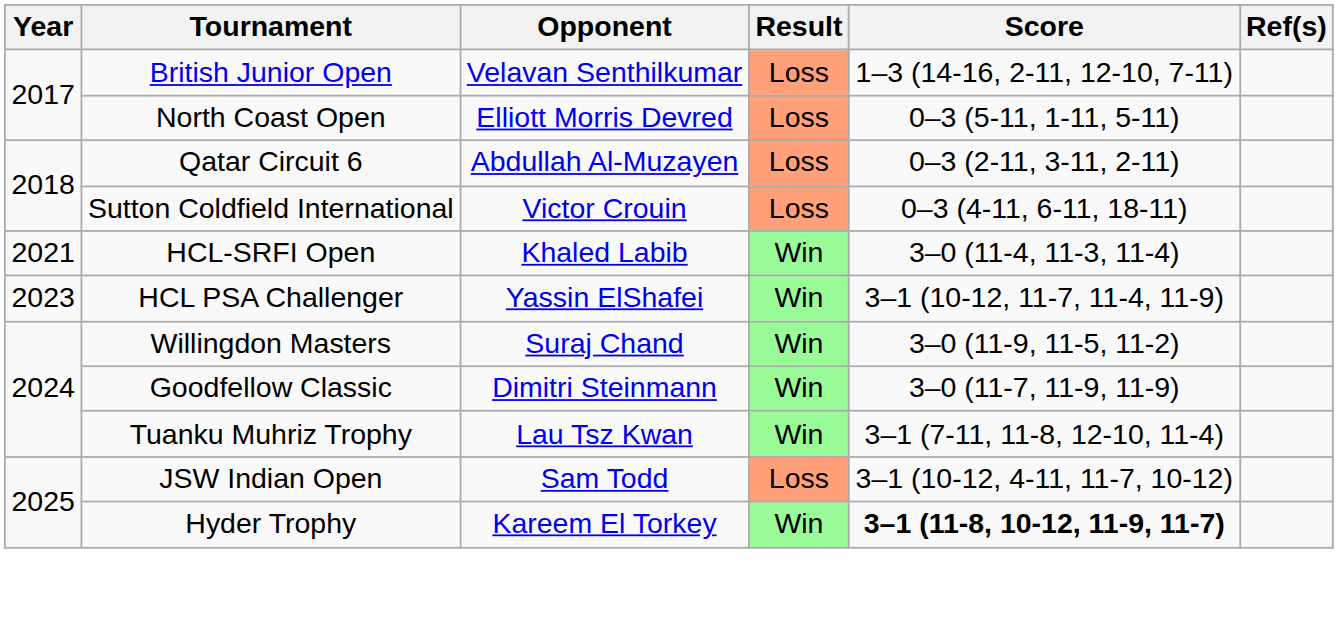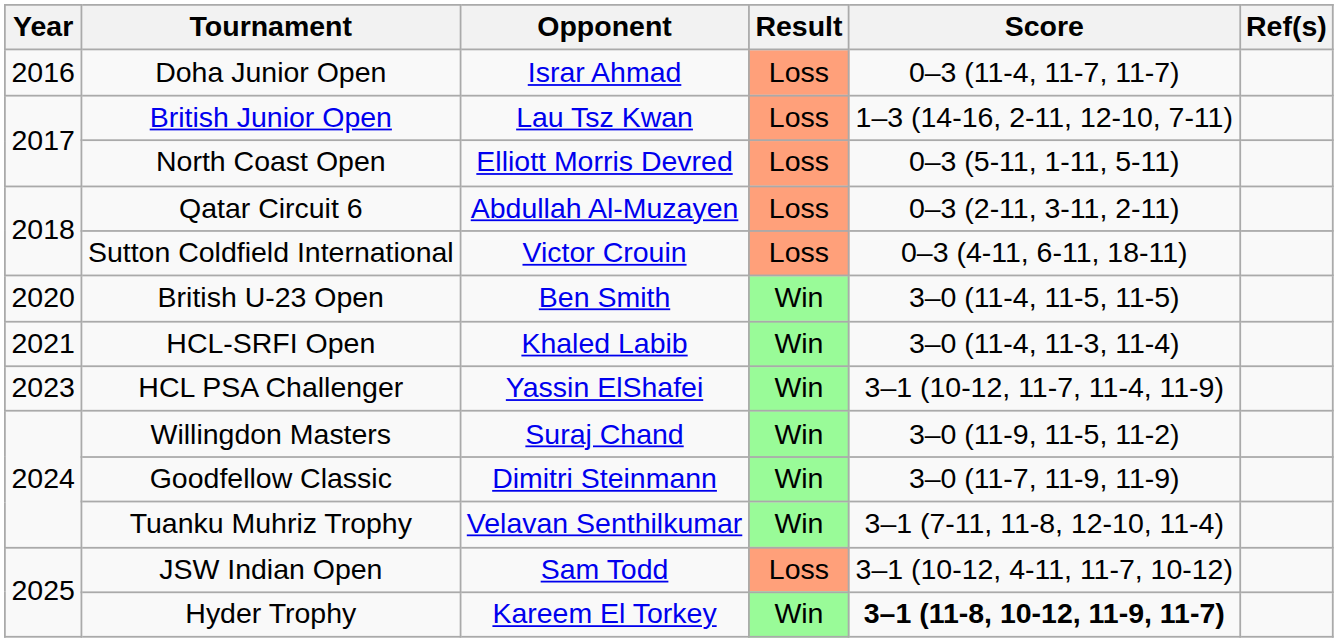+ row: 2016 | Doha Junior Open | Israr Ahmad | Loss | 0–3 (11-4, 11-7, 11-7)
British Junior Open | Opponent: Velavan Senthilkumar -> Lau Tsz Kwan
+ row: 2020 | British U-23 Open | Ben Smith | Win | 3–0 (11-4, 11-5, 11-5)
Tuanku Muhriz Trophy | Opponent: Lau Tsz Kwan -> Velavan Senthilkumar
